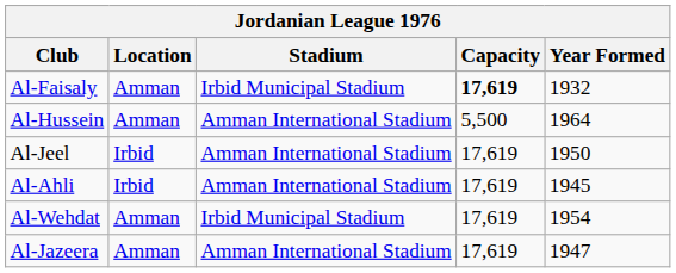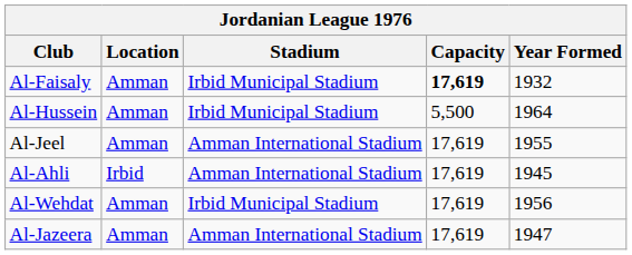Al-Hussein | Stadium: Amman International Stadium -> Irbid Municipal Stadium
Al-Jeel | Location: Irbid -> Amman
Al-Jeel | Year Formed: 1950 -> 1955
Al-Wehdat | Year Formed: 1954 -> 1956
